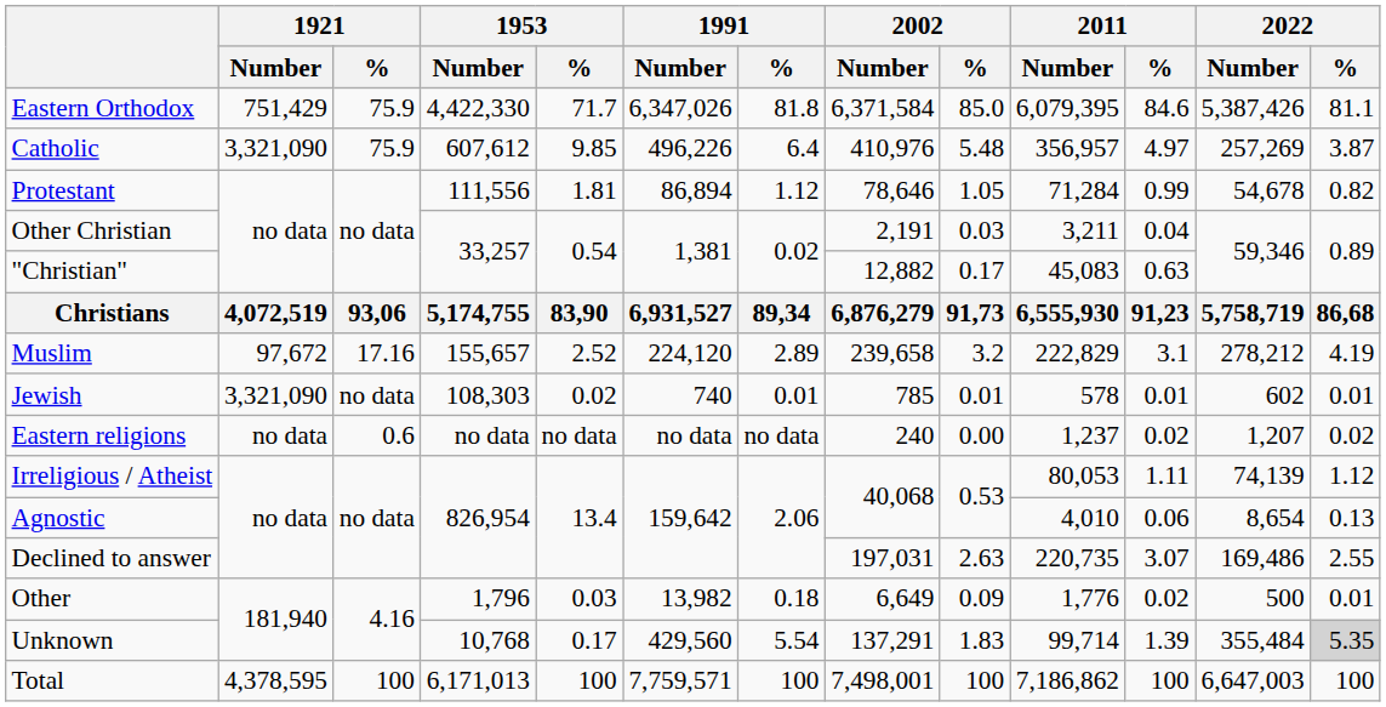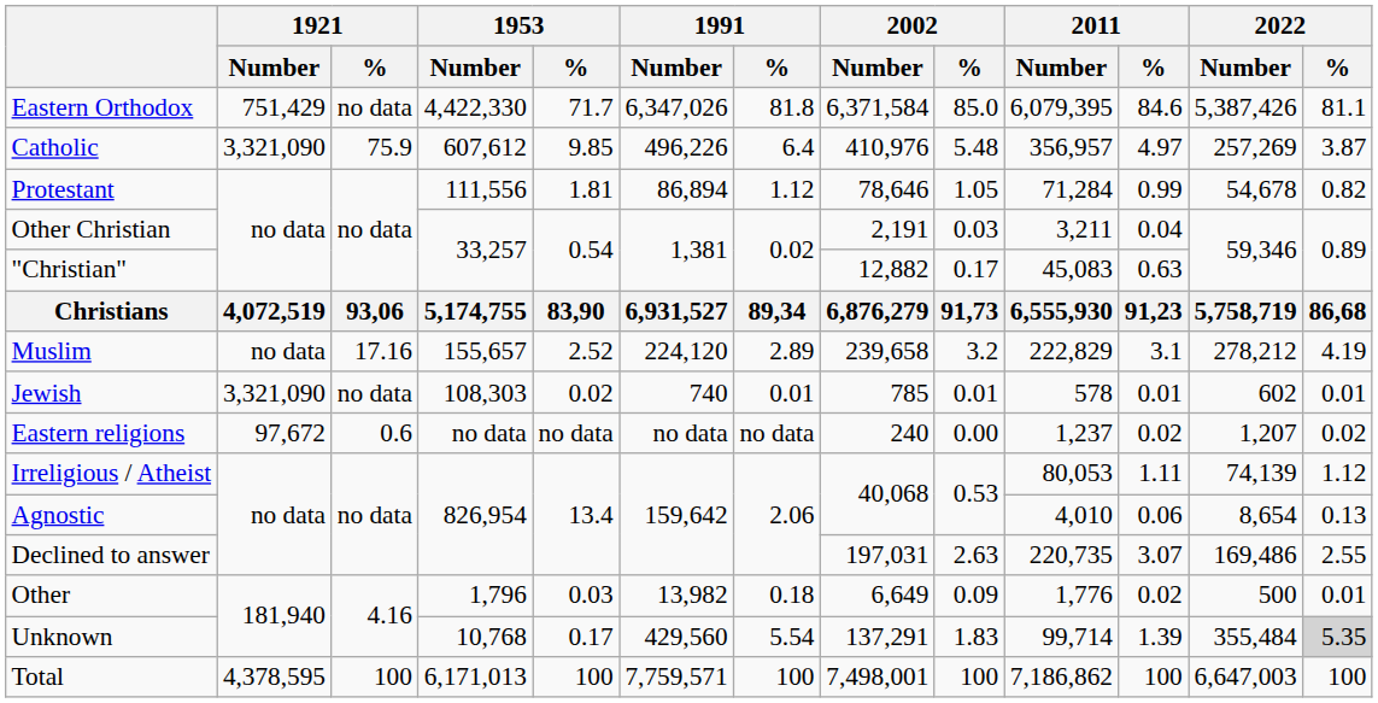Eastern Orthodox | 1921 / %: 75.9 -> no data
Muslim | 1921 / Number: 97,672 -> no data
Eastern religions | 1921 / Number: no data -> 97,672
